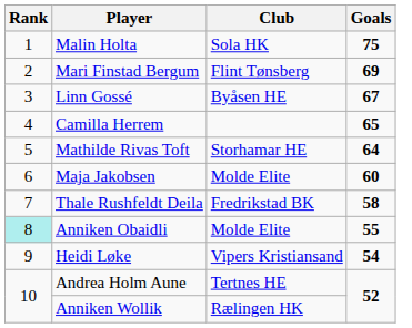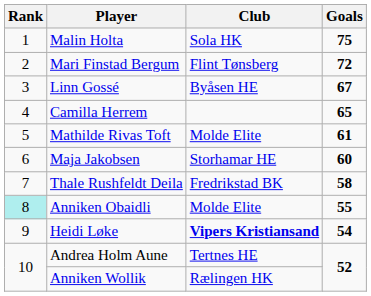Mari Finstad Bergum | Goals: 69 -> 72
Mathilde Rivas Toft | Club: Storhamar HE -> Molde Elite
Mathilde Rivas Toft | Goals: 64 -> 61
Maja Jakobsen | Club: Molde Elite -> Storhamar HE
Heidi Løke | Club: normal -> bold
